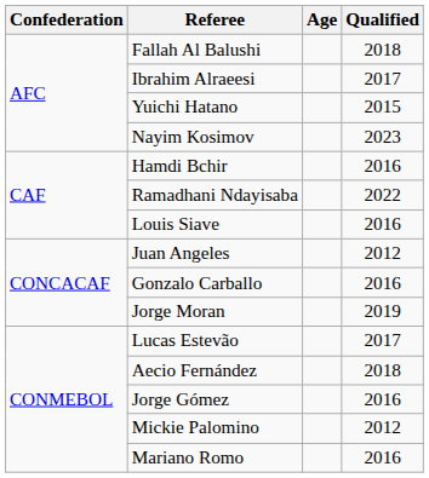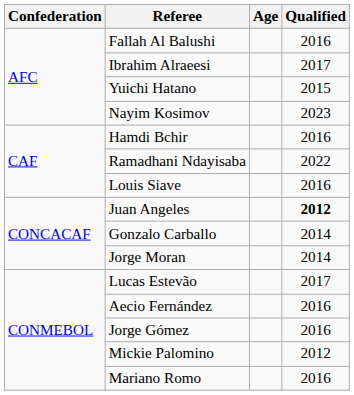Fallah Al Balushi | Qualified: 2018 -> 2016
Juan Angeles | Qualified: normal -> bold
Gonzalo Carballo | Qualified: 2016 -> 2014
Jorge Moran | Qualified: 2019 -> 2014
Aecio Fernández | Qualified: 2018 -> 2016
